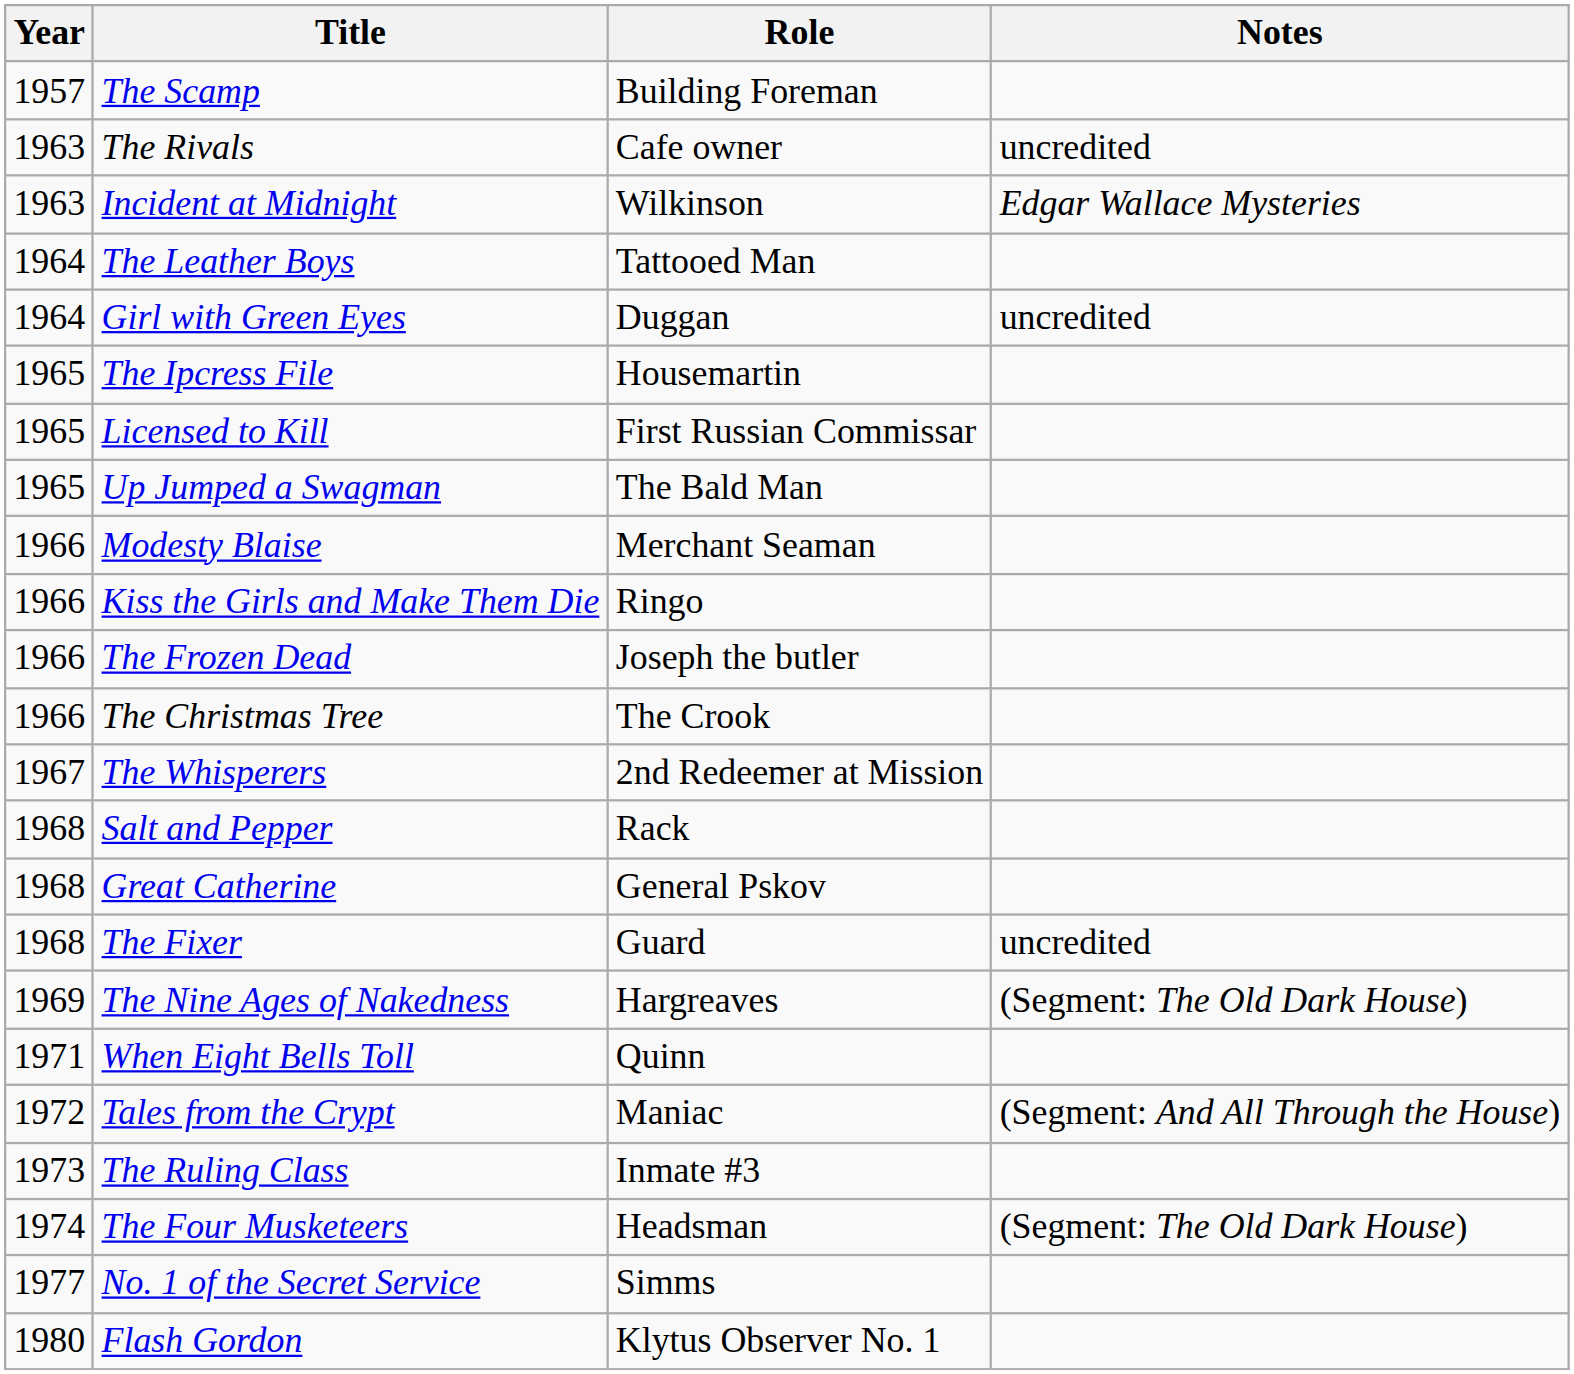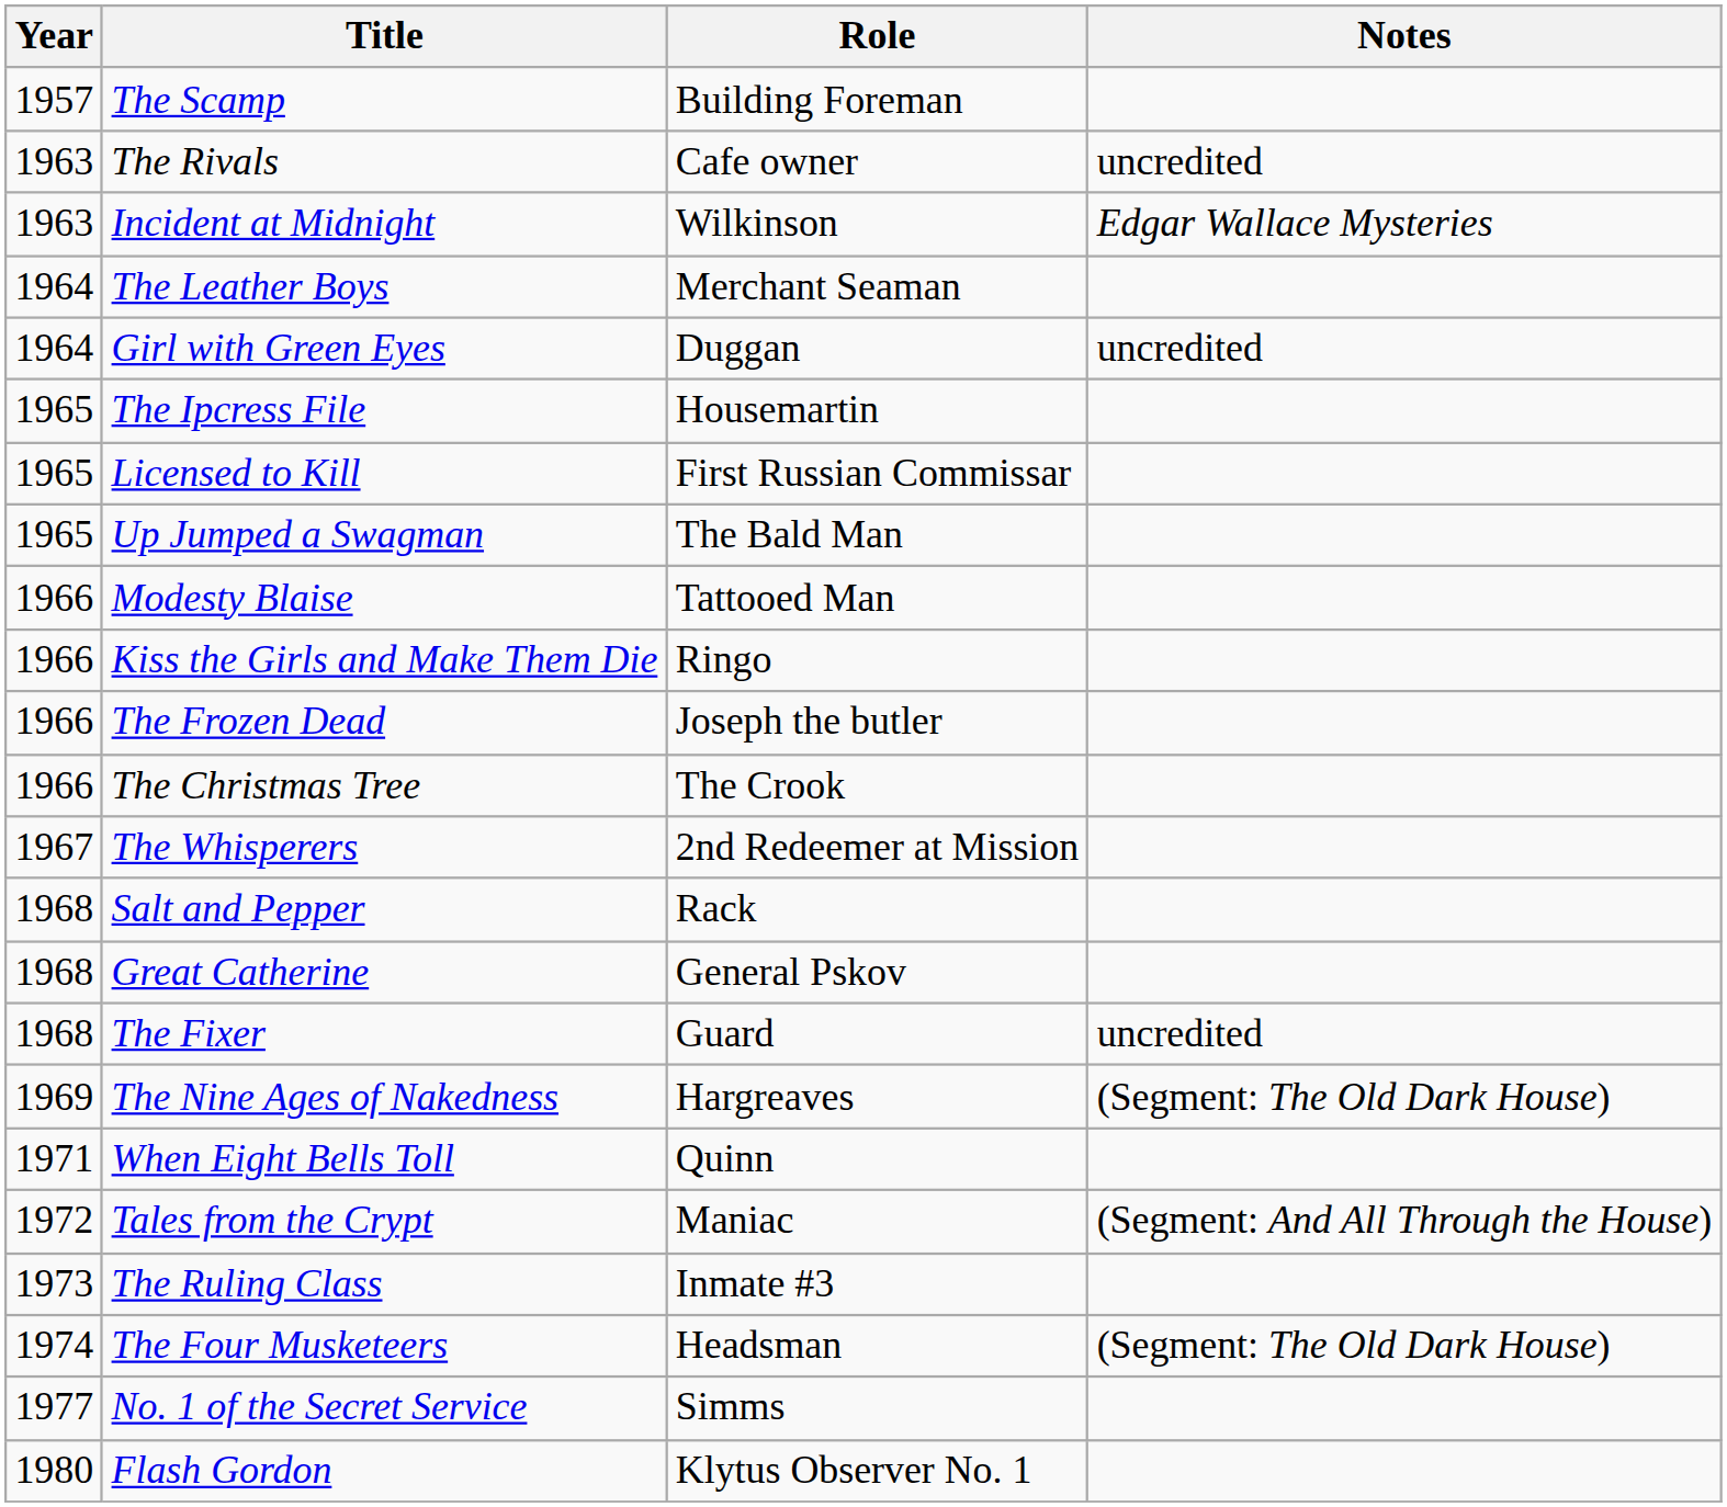The Leather Boys | Role: Tattooed Man -> Merchant Seaman
Modesty Blaise | Role: Merchant Seaman -> Tattooed Man
